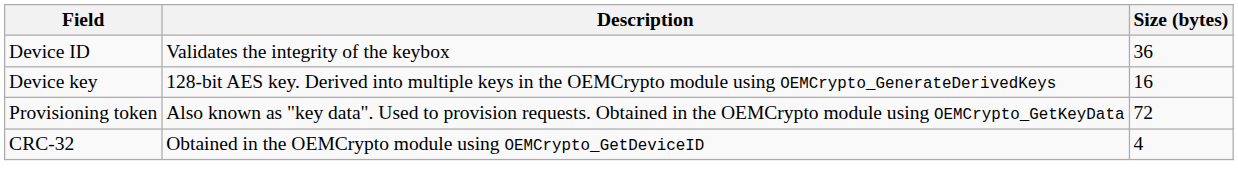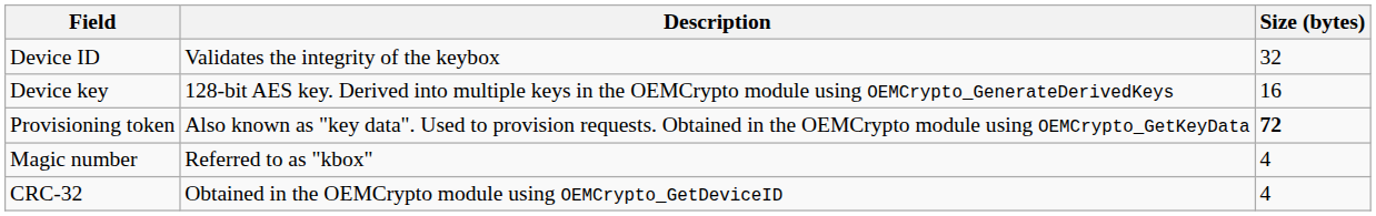Device ID | Size (bytes): 36 -> 32
Provisioning token | Size (bytes): normal -> bold
+ row: Magic number | Referred to as "kbox" | 4
